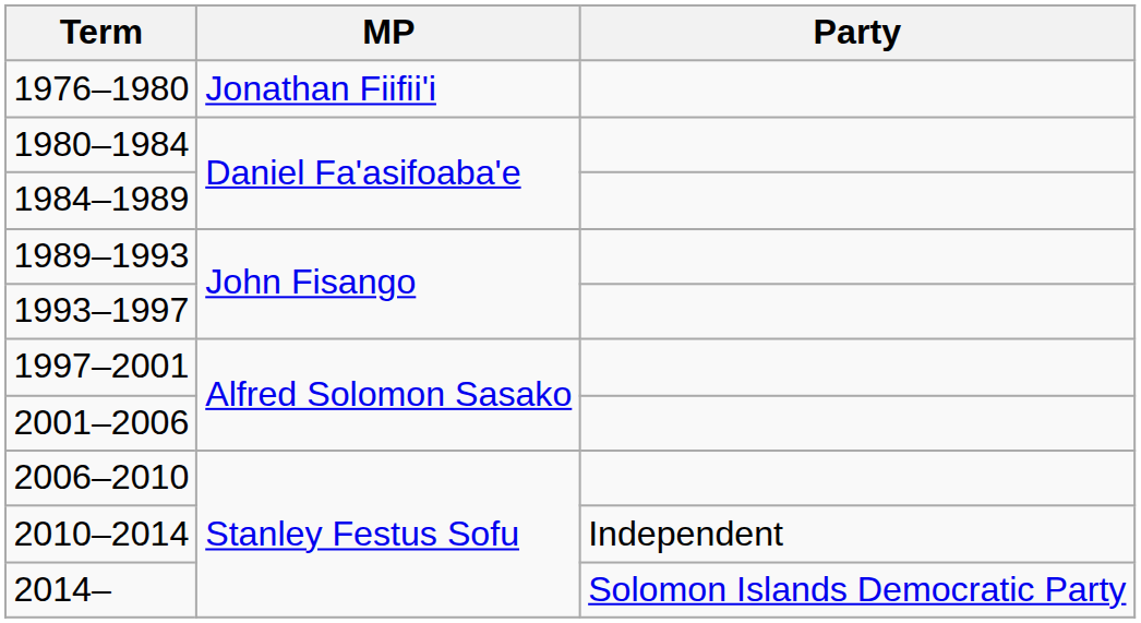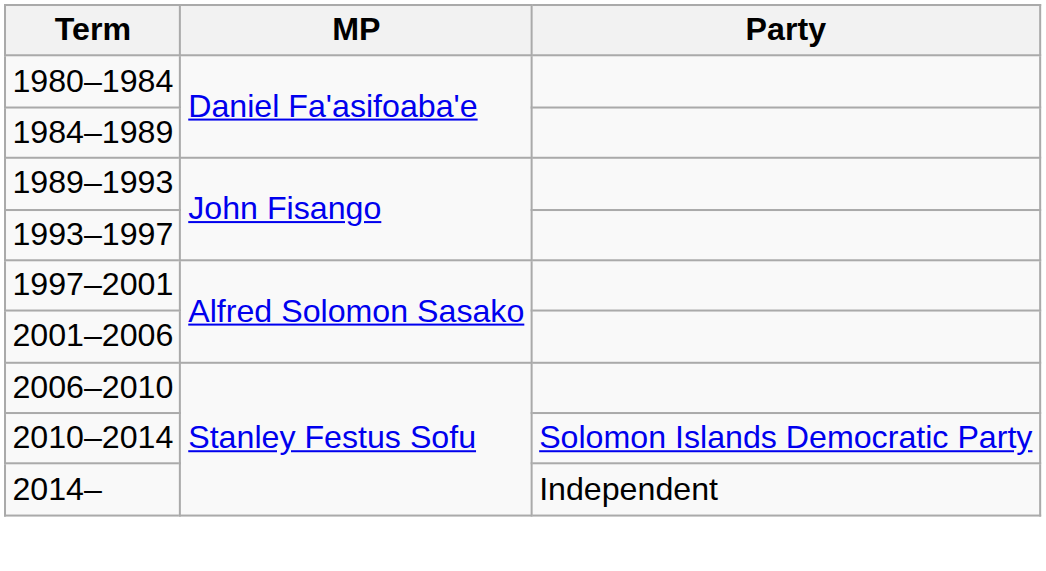- row: 1976–1980 | Jonathan Fiifii'i
2010–2014 | Party: Independent -> Solomon Islands Democratic Party
2014– | Party: Solomon Islands Democratic Party -> Independent
